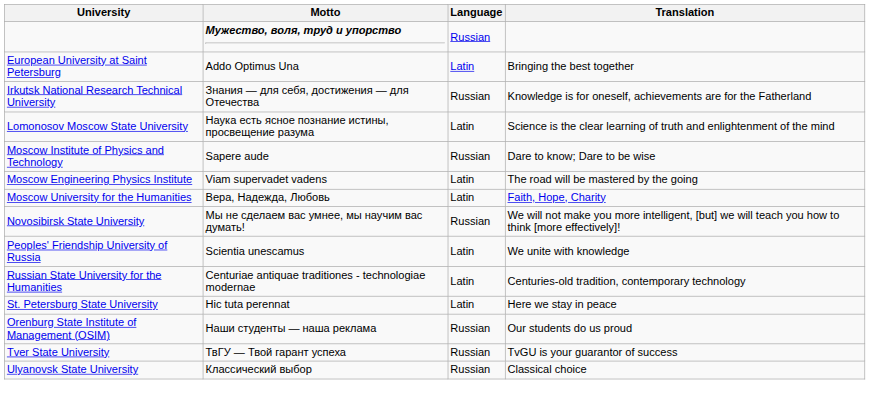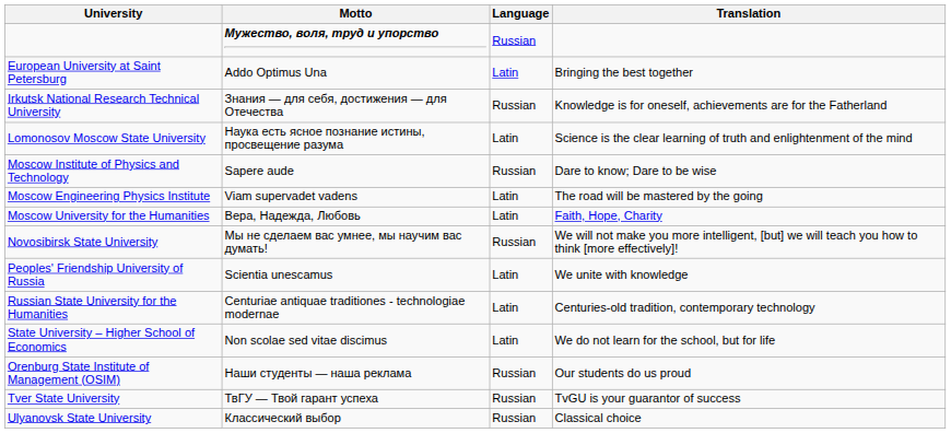- row: St. Petersburg State University | Hic tuta perennat | Latin | Here we stay in peace
+ row: State University – Higher School of Economics | Non scolae sed vitae discimus | Latin | We do not learn for the school, but for life
